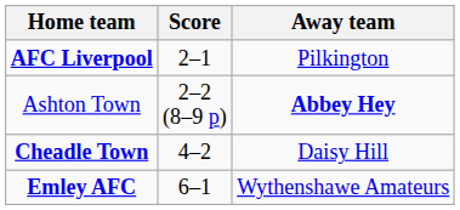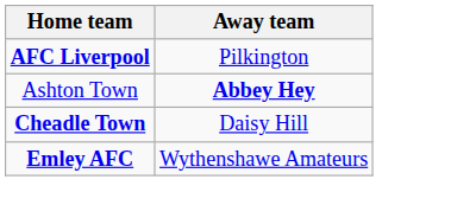- column: Score | 2–1 | 2–2 (8–9 p) | 4–2 | 6–1
